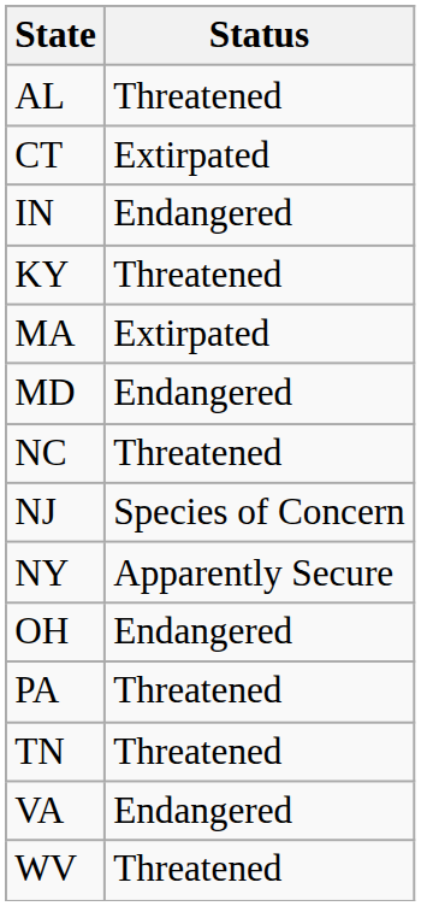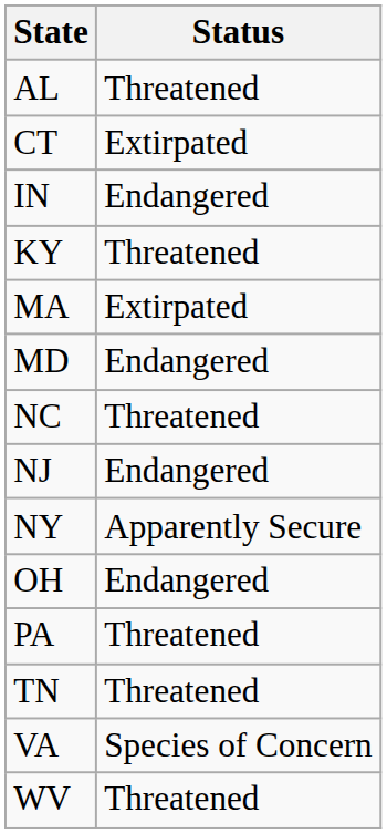NJ | Status: Species of Concern -> Endangered
VA | Status: Endangered -> Species of Concern
